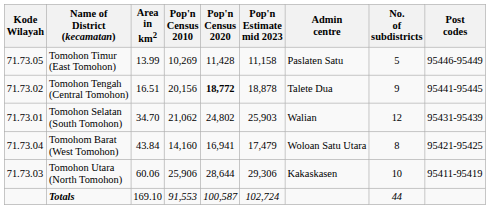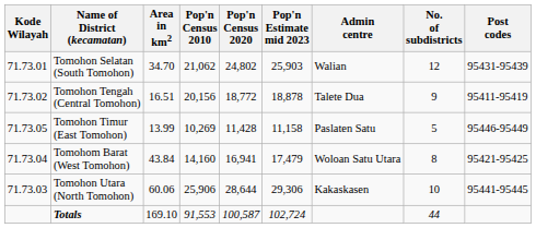rows swapped: Tomohon Selatan (South Tomohon) <-> Tomohon Timur (East Tomohon)
Tomohon Tengah (Central Tomohon) | Pop'n Census 2020: bold -> normal
Tomohon Tengah (Central Tomohon) | Post codes: 95441-95445 -> 95411-95419
Tomohon Utara (North Tomohon) | Post codes: 95411-95419 -> 95441-95445
